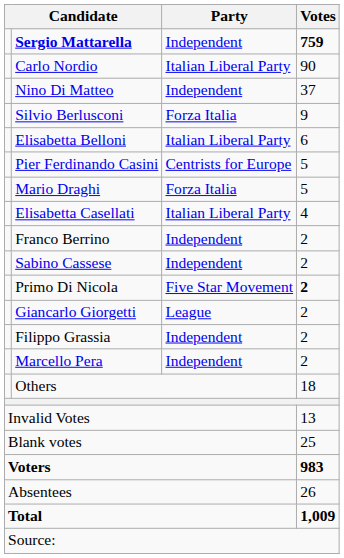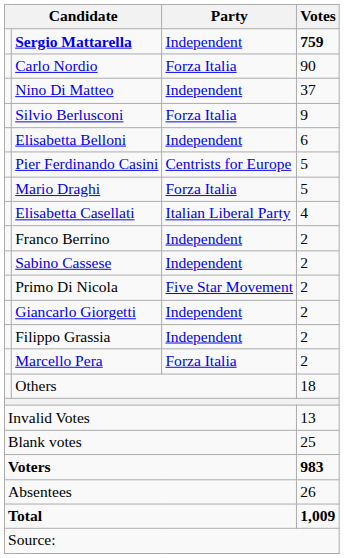Carlo Nordio | Party: Italian Liberal Party -> Forza Italia
Elisabetta Belloni | Party: Italian Liberal Party -> Independent
Primo Di Nicola | Votes: bold -> normal
Giancarlo Giorgetti | Party: League -> Independent
Marcello Pera | Party: Independent -> Forza Italia
